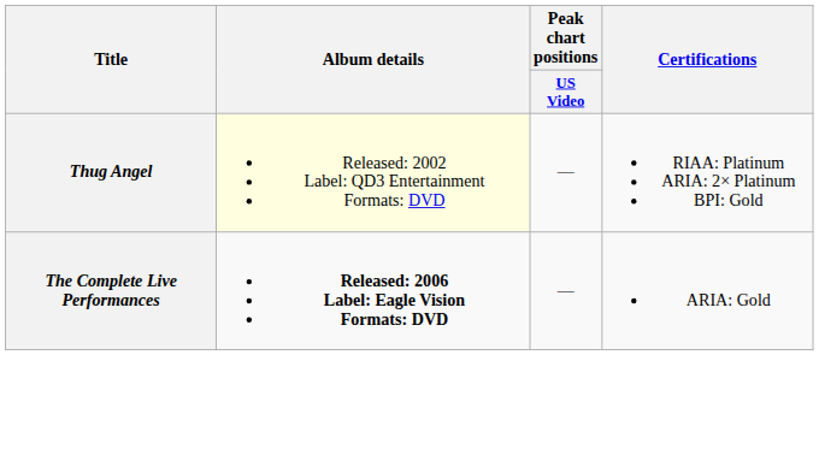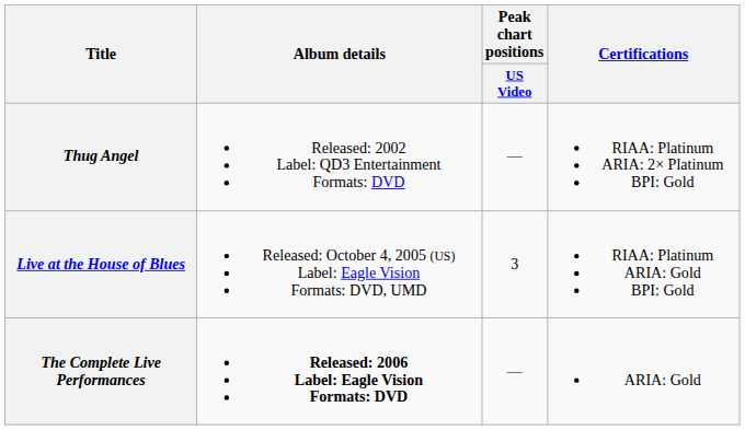Thug Angel | Album details: lightyellow background -> no background
+ row: Live at the House of Blues | Released: October 4, 2005 (US) Label: Eagle Vision Formats: DVD, UMD | 3 | RIAA: Platinum ARIA: Gold BPI: Gold
